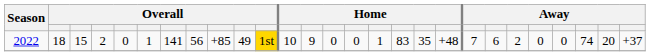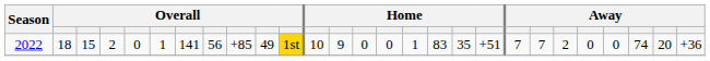2022 | column 19: +48 -> +51
2022 | column 21: 6 -> 7
2022 | column 27: +37 -> +36
